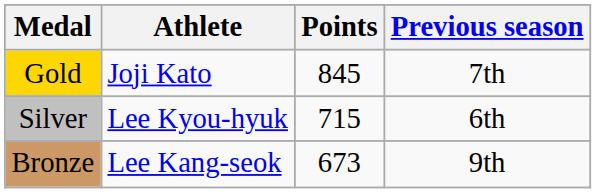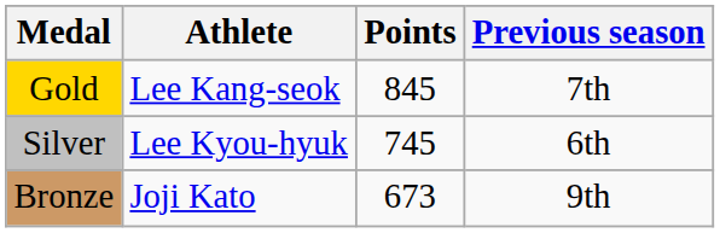Gold | Athlete: Joji Kato -> Lee Kang-seok
Silver | Points: 715 -> 745
Bronze | Athlete: Lee Kang-seok -> Joji Kato
